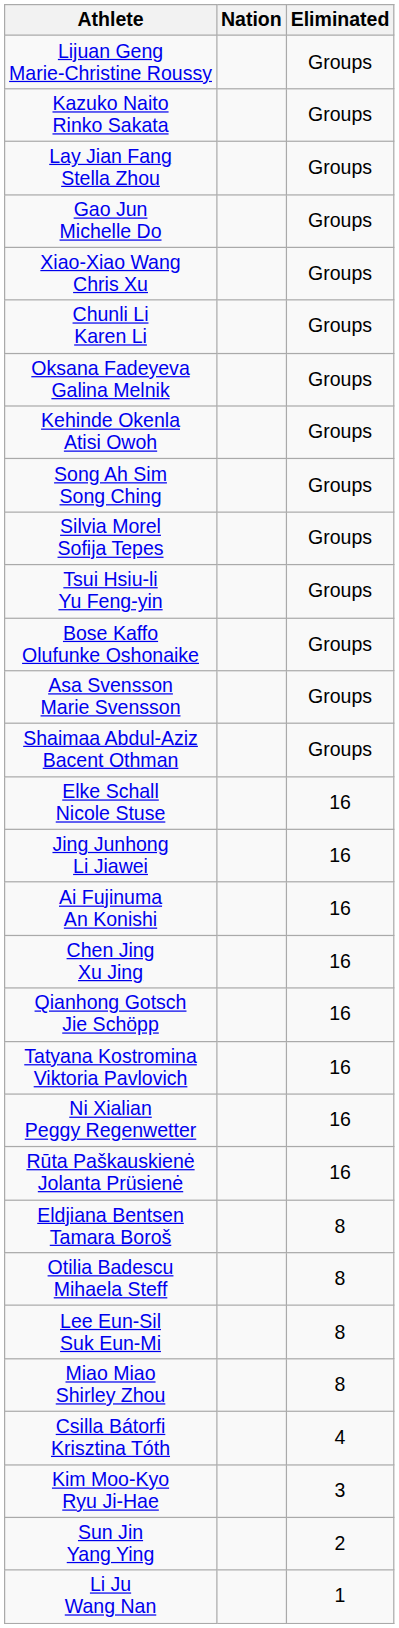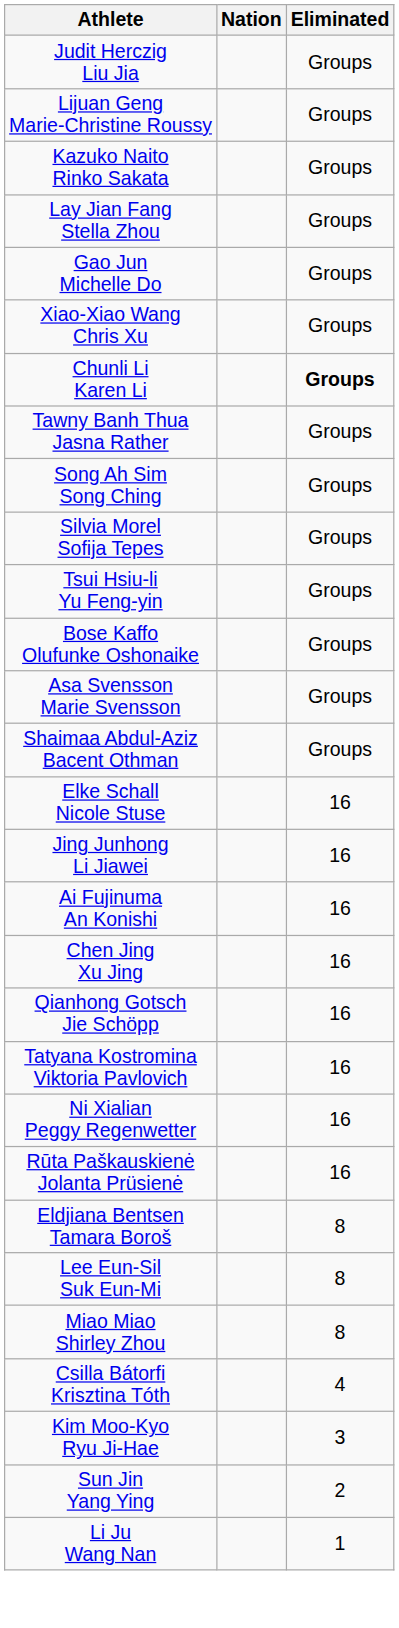+ row: Judit Herczig Liu Jia | Groups
Chunli Li Karen Li | Eliminated: normal -> bold
+ row: Tawny Banh Thua Jasna Rather | Groups
- row: Oksana Fadeyeva Galina Melnik | Groups
- row: Kehinde Okenla Atisi Owoh | Groups
- row: Otilia Badescu Mihaela Steff | 8
